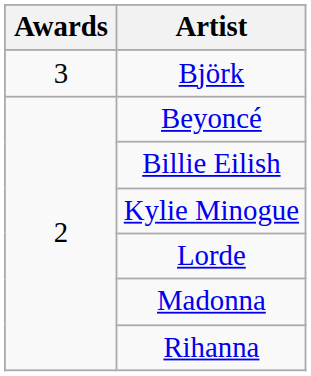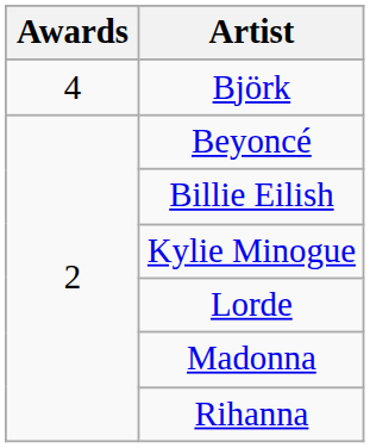Björk | Awards: 3 -> 4
